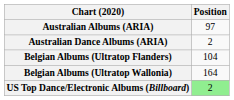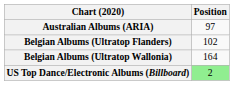- row: Australian Dance Albums (ARIA) | 2
Belgian Albums (Ultratop Flanders) | Position: 104 -> 102
